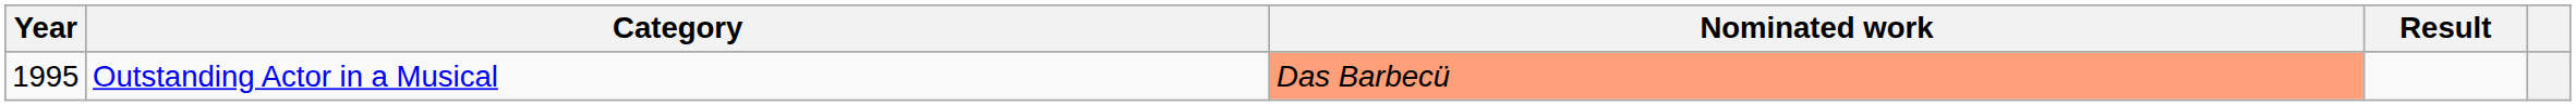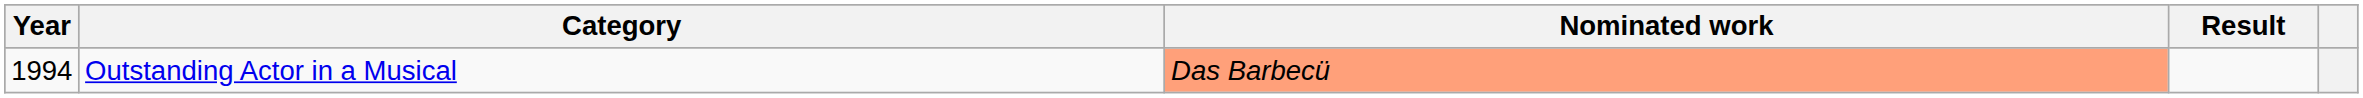Outstanding Actor in a Musical | Year: 1995 -> 1994
